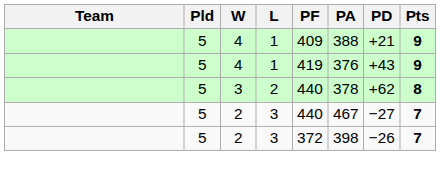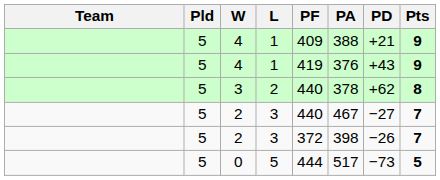+ row: 5 | 0 | 5 | 444 | 517 | −73 | 5
